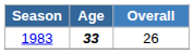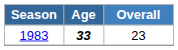1983 | Overall: 26 -> 23
